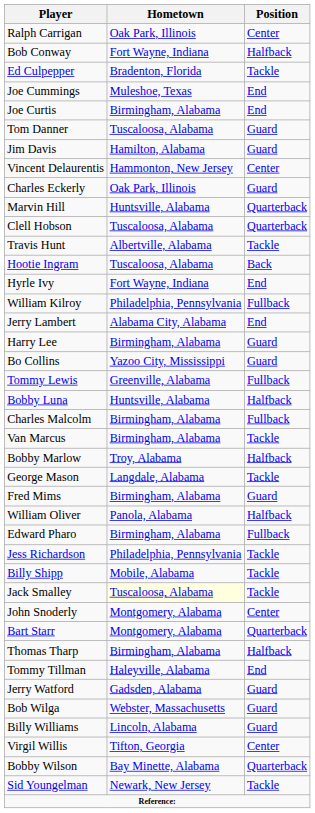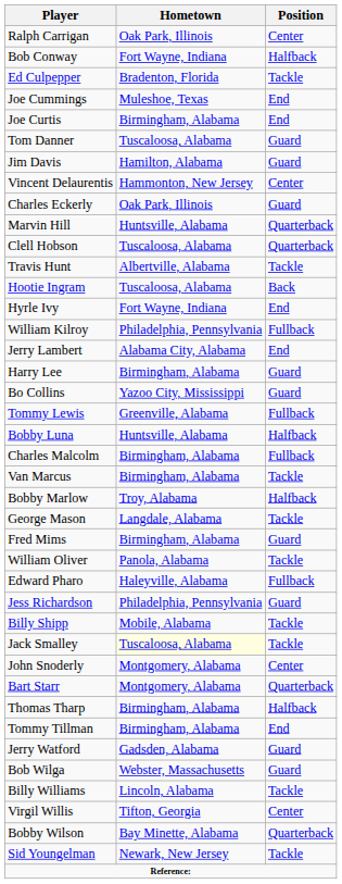William Oliver | Position: Halfback -> Tackle
Edward Pharo | Hometown: Birmingham, Alabama -> Haleyville, Alabama
Jess Richardson | Position: Tackle -> Guard
Tommy Tillman | Hometown: Haleyville, Alabama -> Birmingham, Alabama
Billy Williams | Position: Guard -> Tackle
